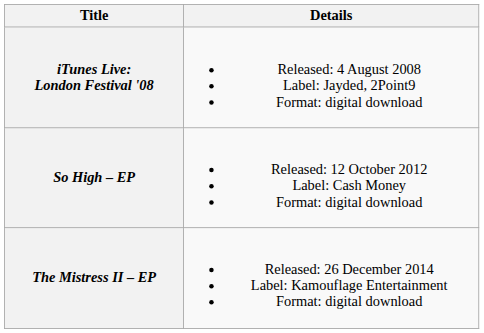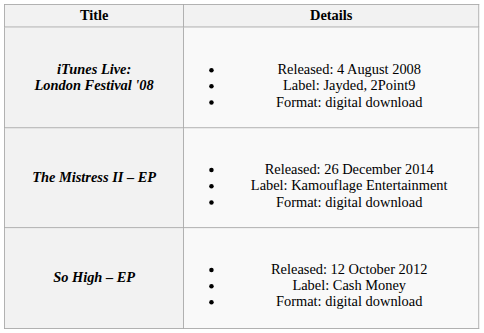rows swapped: So High – EP <-> The Mistress II – EP
